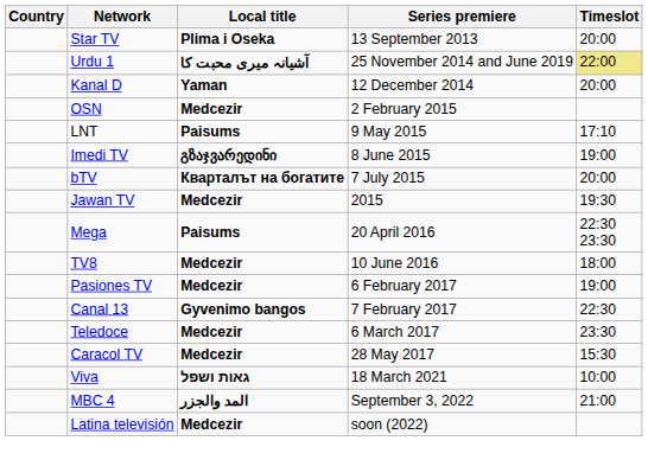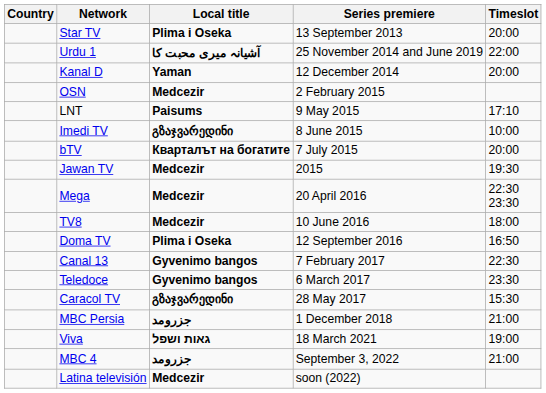Urdu 1 | Timeslot: khaki background -> no background
Imedi TV | Timeslot: 19:00 -> 10:00
Mega | Local title: Paisums -> Medcezir
+ row: Doma TV | Plima i Oseka | 12 September 2016 | 16:50
- row: Pasiones TV | Medcezir | 6 February 2017 | 19:00
Teledoce | Local title: Medcezir -> Gyvenimo bangos
Caracol TV | Local title: Medcezir -> გზაჯვარედინი
+ row: MBC Persia | جزرومد | 1 December 2018 | 21:00
Viva | Timeslot: 10:00 -> 19:00
MBC 4 | Local title: المد والجزر -> جزرومد
